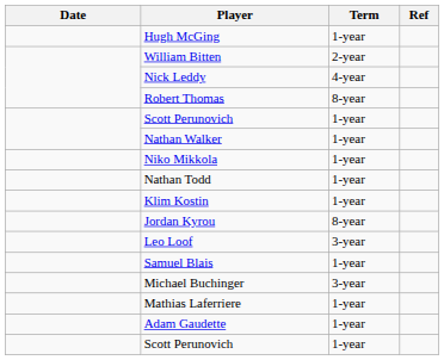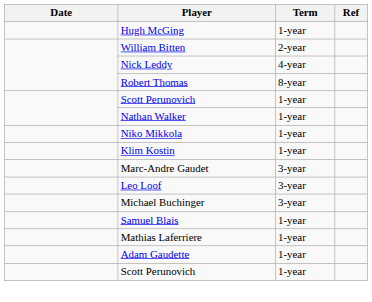- row: Nathan Todd | 1-year
- row: Jordan Kyrou | 8-year
+ row: Marc-Andre Gaudet | 3-year
rows swapped: Michael Buchinger <-> Samuel Blais
